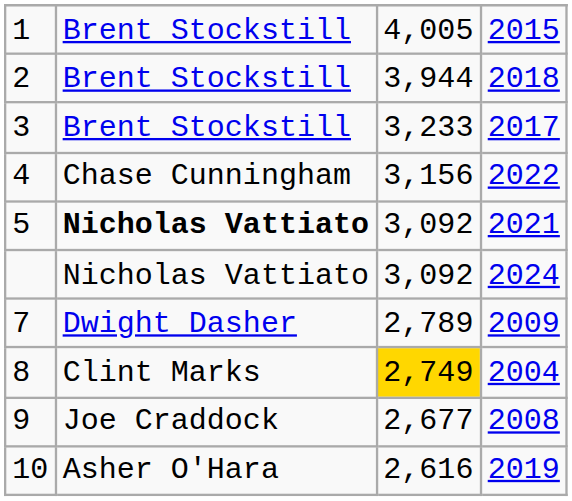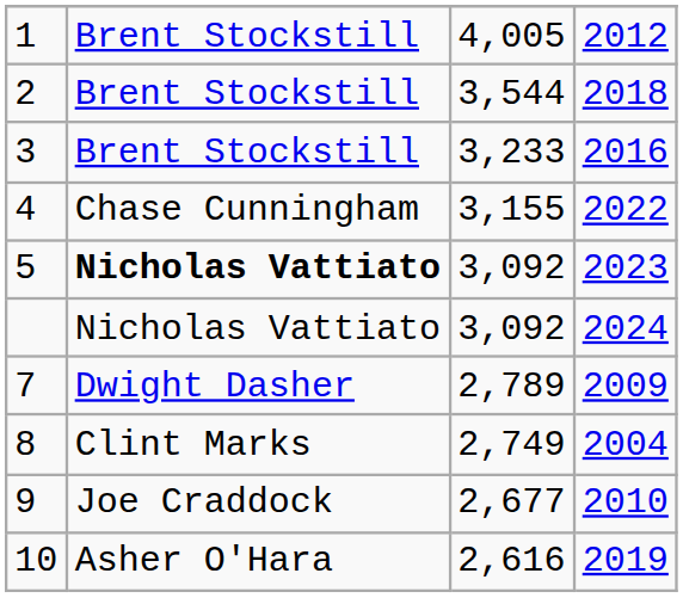1 | column 4: 2015 -> 2012
2 | column 3: 3,944 -> 3,544
3 | column 4: 2017 -> 2016
4 | column 3: 3,156 -> 3,155
5 | column 4: 2021 -> 2023
8 | column 3: gold background -> no background
9 | column 4: 2008 -> 2010
